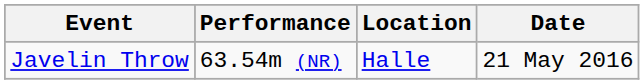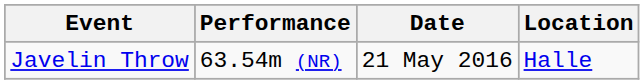columns swapped: Location <-> Date
